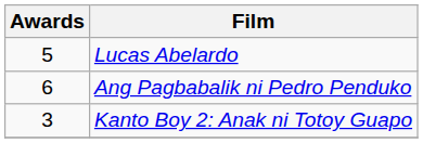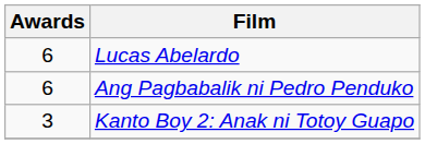Lucas Abelardo | Awards: 5 -> 6
